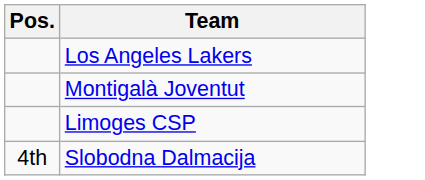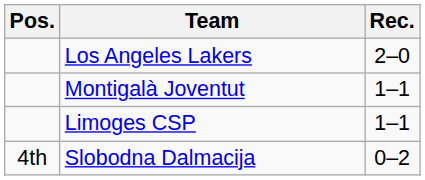+ column: Rec. | 2–0 | 1–1 | 1–1 | 0–2
